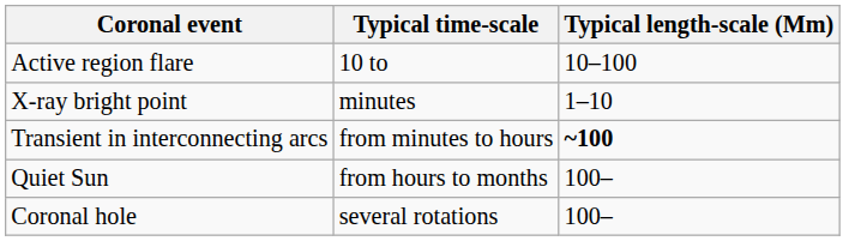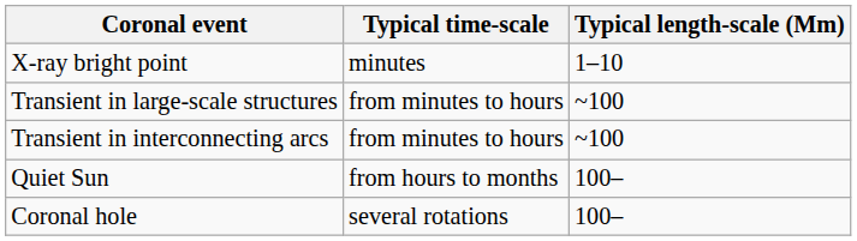- row: Active region flare | 10 to | 10–100
+ row: Transient in large-scale structures | from minutes to hours | ~100
Transient in interconnecting arcs | Typical length-scale (Mm): bold -> normal
